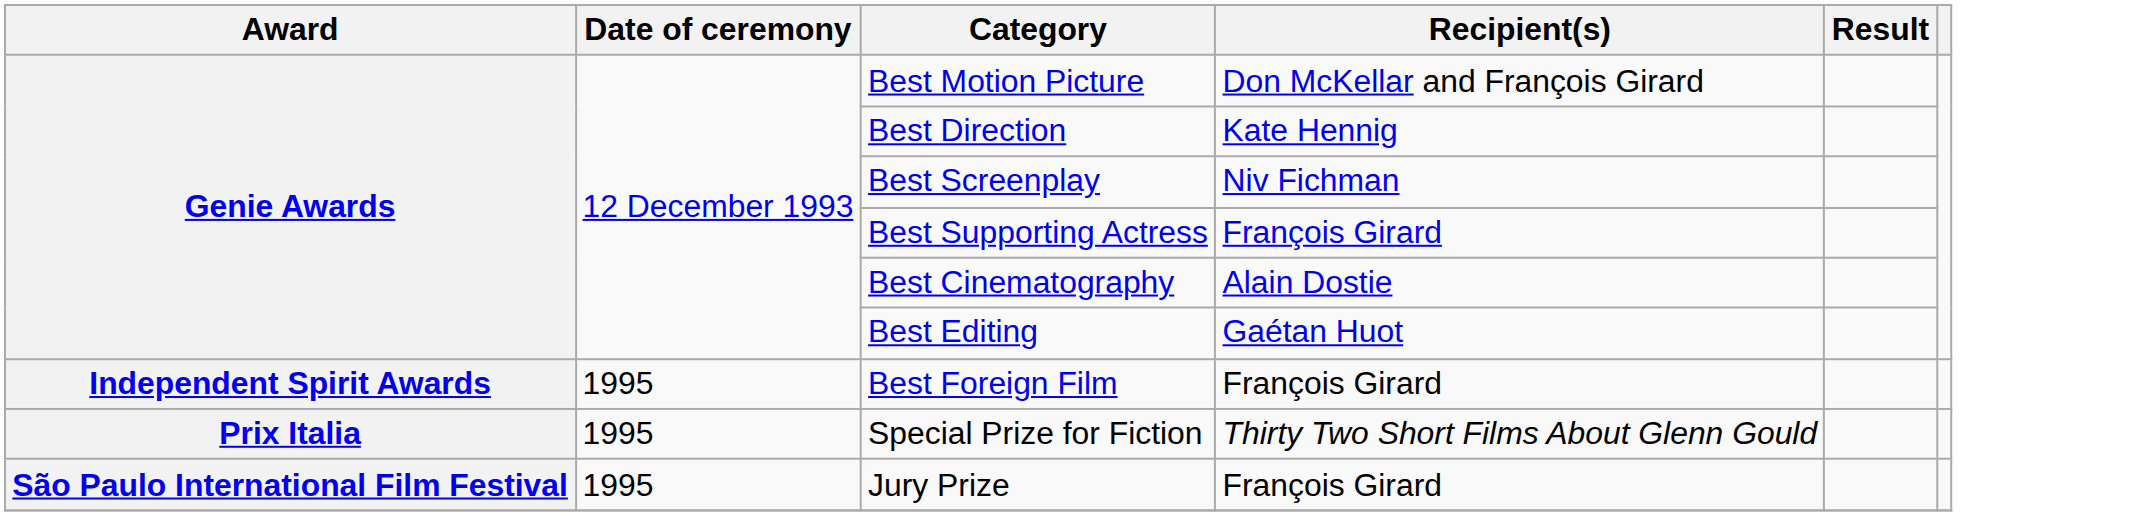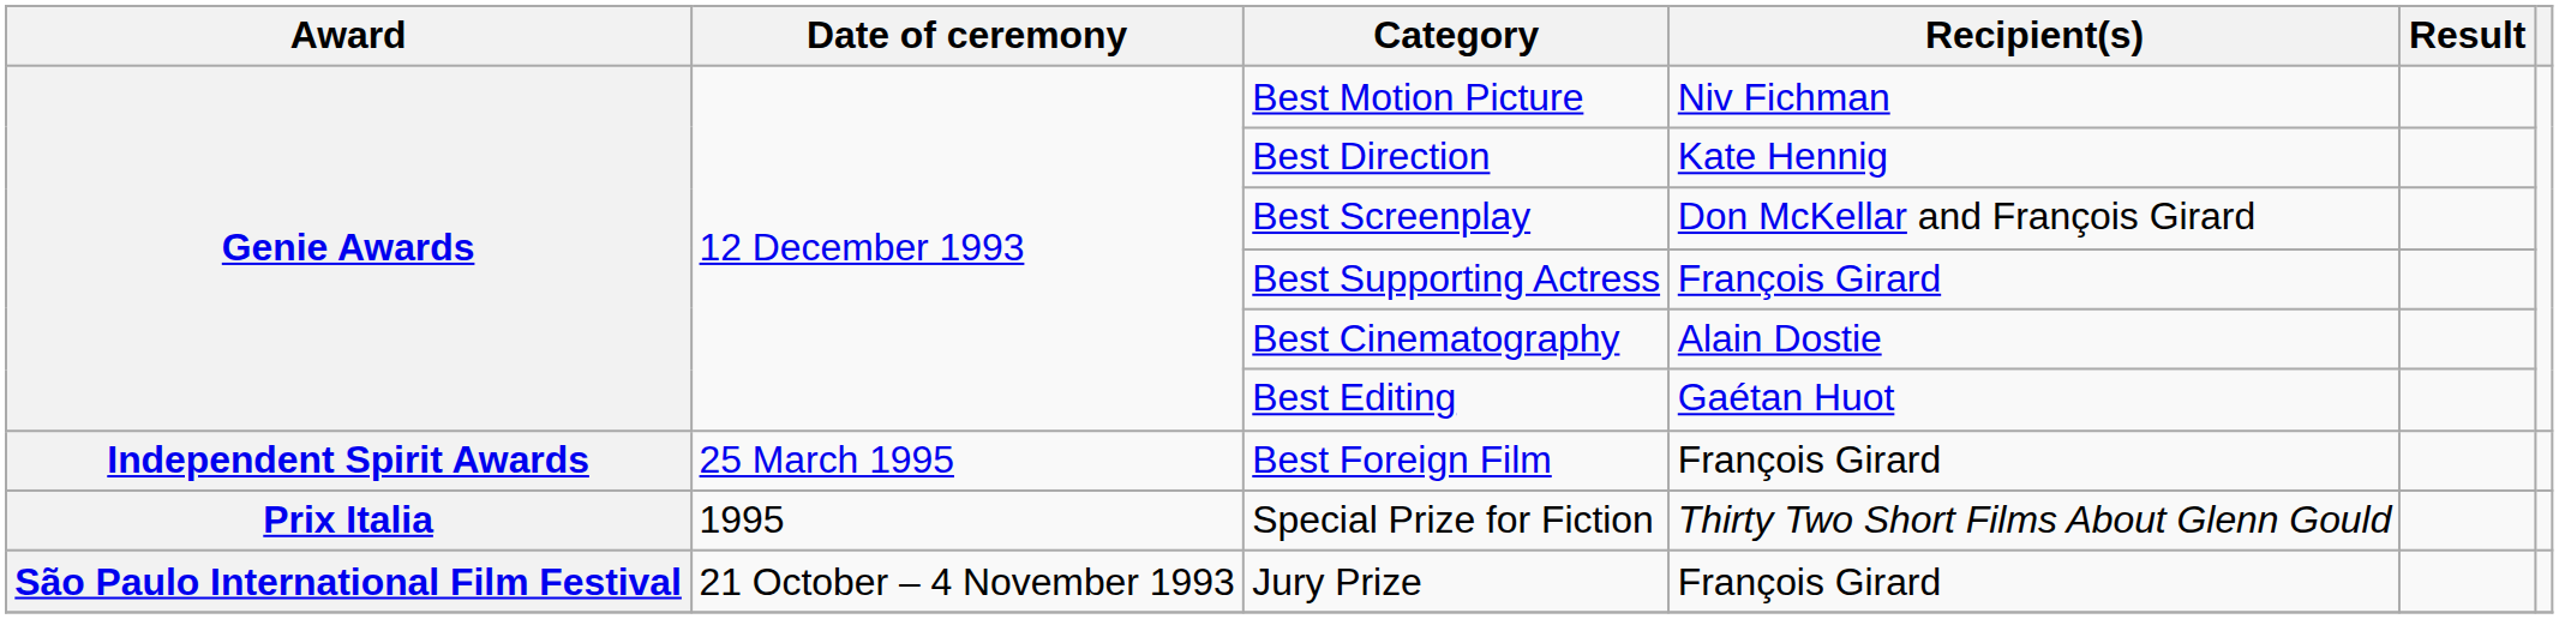Best Motion Picture | Recipient(s): Don McKellar and François Girard -> Niv Fichman
Best Screenplay | Recipient(s): Niv Fichman -> Don McKellar and François Girard
Best Foreign Film | Date of ceremony: 1995 -> 25 March 1995
Jury Prize | Date of ceremony: 1995 -> 21 October – 4 November 1993
